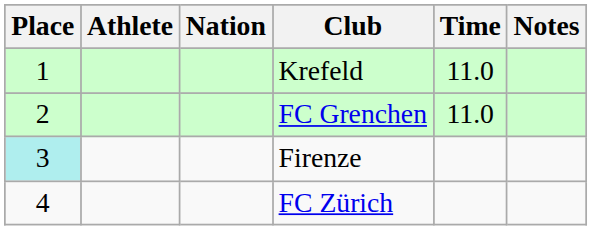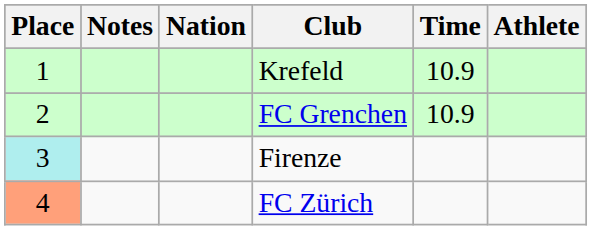columns swapped: Athlete <-> Notes
Krefeld | Time: 11.0 -> 10.9
FC Grenchen | Time: 11.0 -> 10.9
FC Zürich | Place: no background -> lightsalmon background
